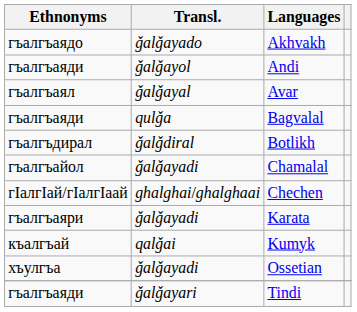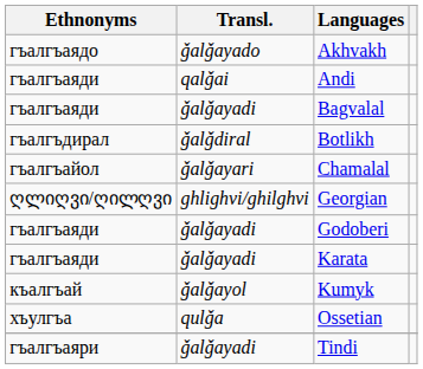Andi | Transl.: ǧalǧayol -> qalǧai
- row: гъалгъаял | ǧalǧayal | Avar
Bagvalal | Transl.: qulǧa -> ǧalǧayadi
Chamalal | Transl.: ǧalǧayadi -> ǧalǧayari
- row: гӀалгӀай/гӀалгӀаай | ghalghai/ghalghaai | Chechen
+ row: ღლიღვი/ღილღვი | ghlighvi/ghilghvi | Georgian
+ row: гъалгъаяди | ǧalǧayadi | Godoberi
Karata | Ethnonyms: гъалгъаяри -> гъалгъаяди
Kumyk | Transl.: qalǧai -> ǧalǧayol
Ossetian | Transl.: ǧalǧayadi -> qulǧa
Tindi | Ethnonyms: гъалгъаяди -> гъалгъаяри
Tindi | Transl.: ǧalǧayari -> ǧalǧayadi
